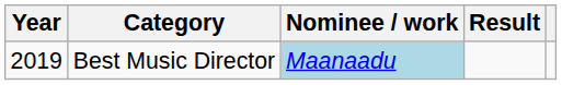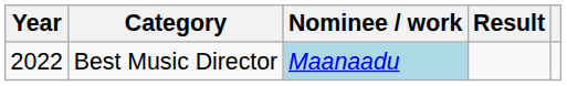Best Music Director | Year: 2019 -> 2022
